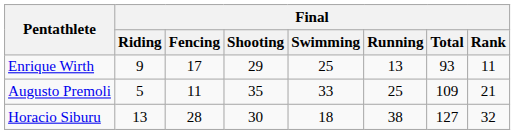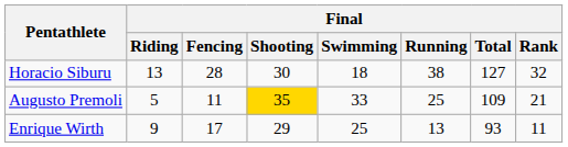rows swapped: Enrique Wirth <-> Horacio Siburu
Augusto Premoli | Final / Shooting: no background -> gold background
